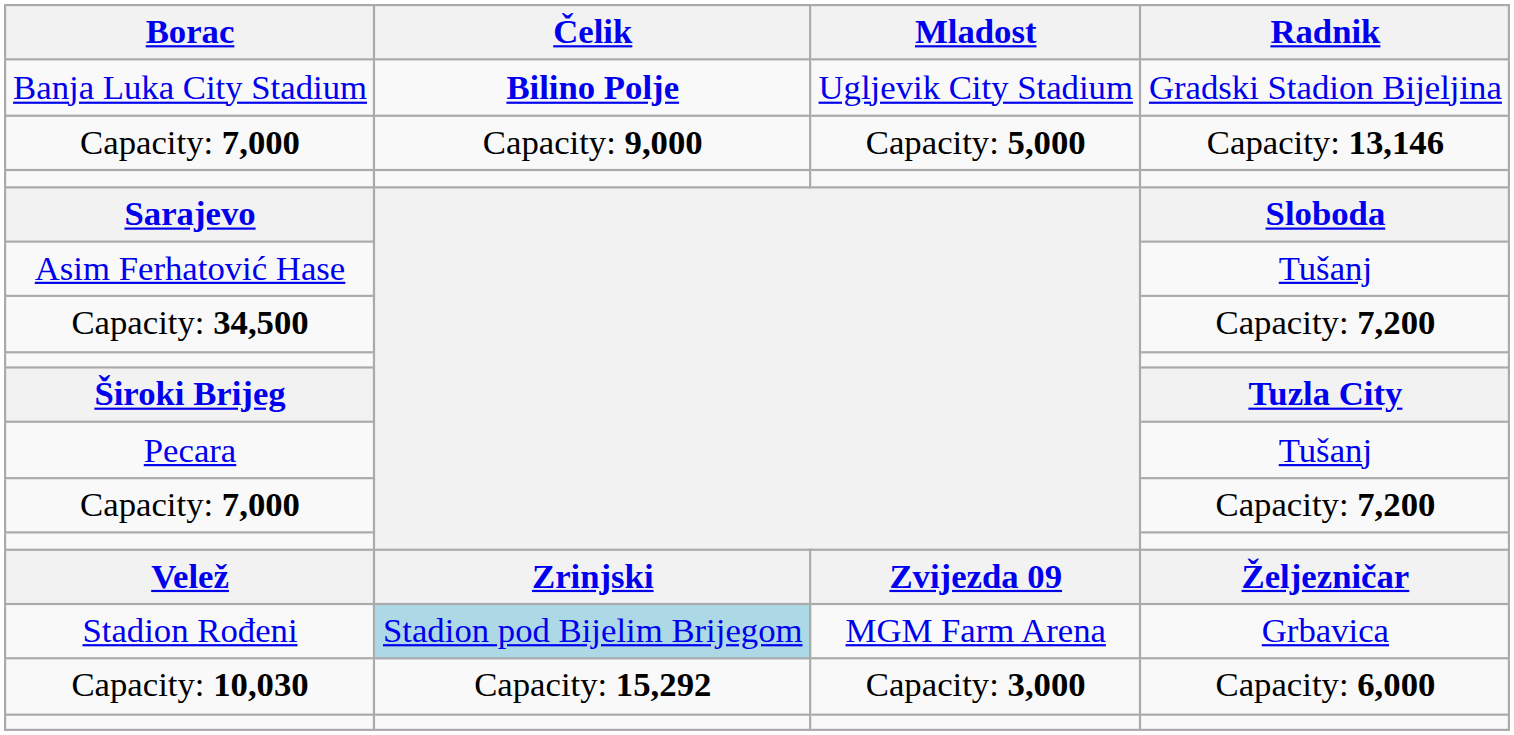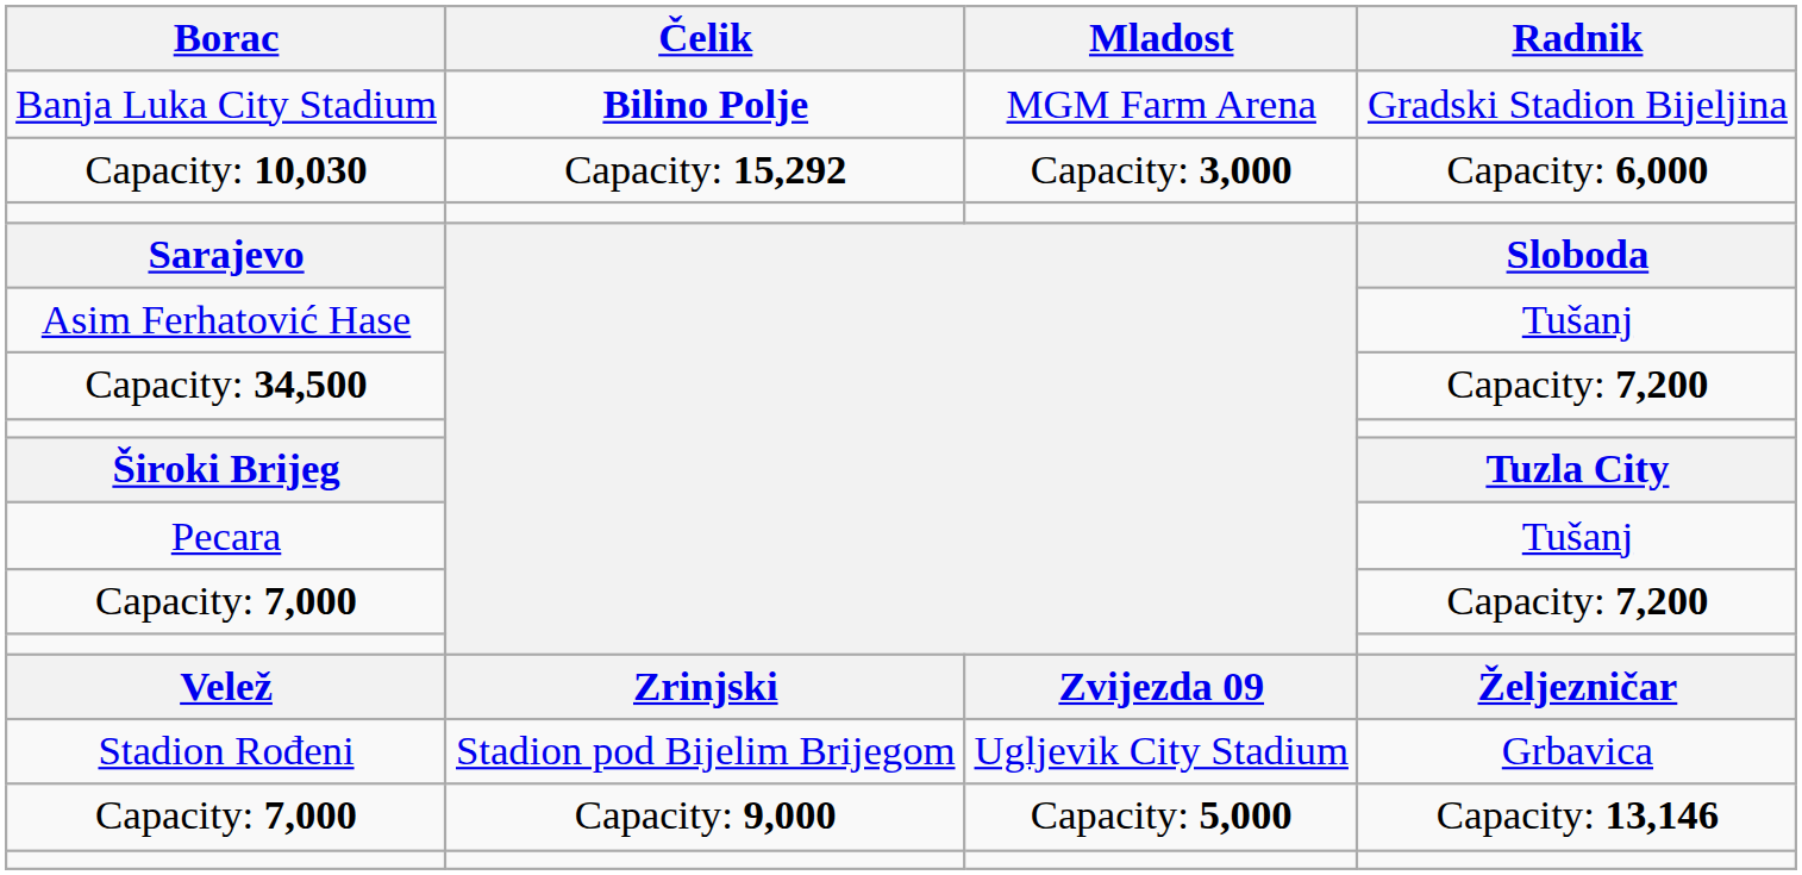Banja Luka City Stadium | Mladost: Ugljevik City Stadium -> MGM Farm Arena
rows swapped: Capacity: 10,030 <-> Capacity: 7,000 / Capacity: 13,146
Stadion Rođeni | Čelik: lightblue background -> no background
Stadion Rođeni | Mladost: MGM Farm Arena -> Ugljevik City Stadium
